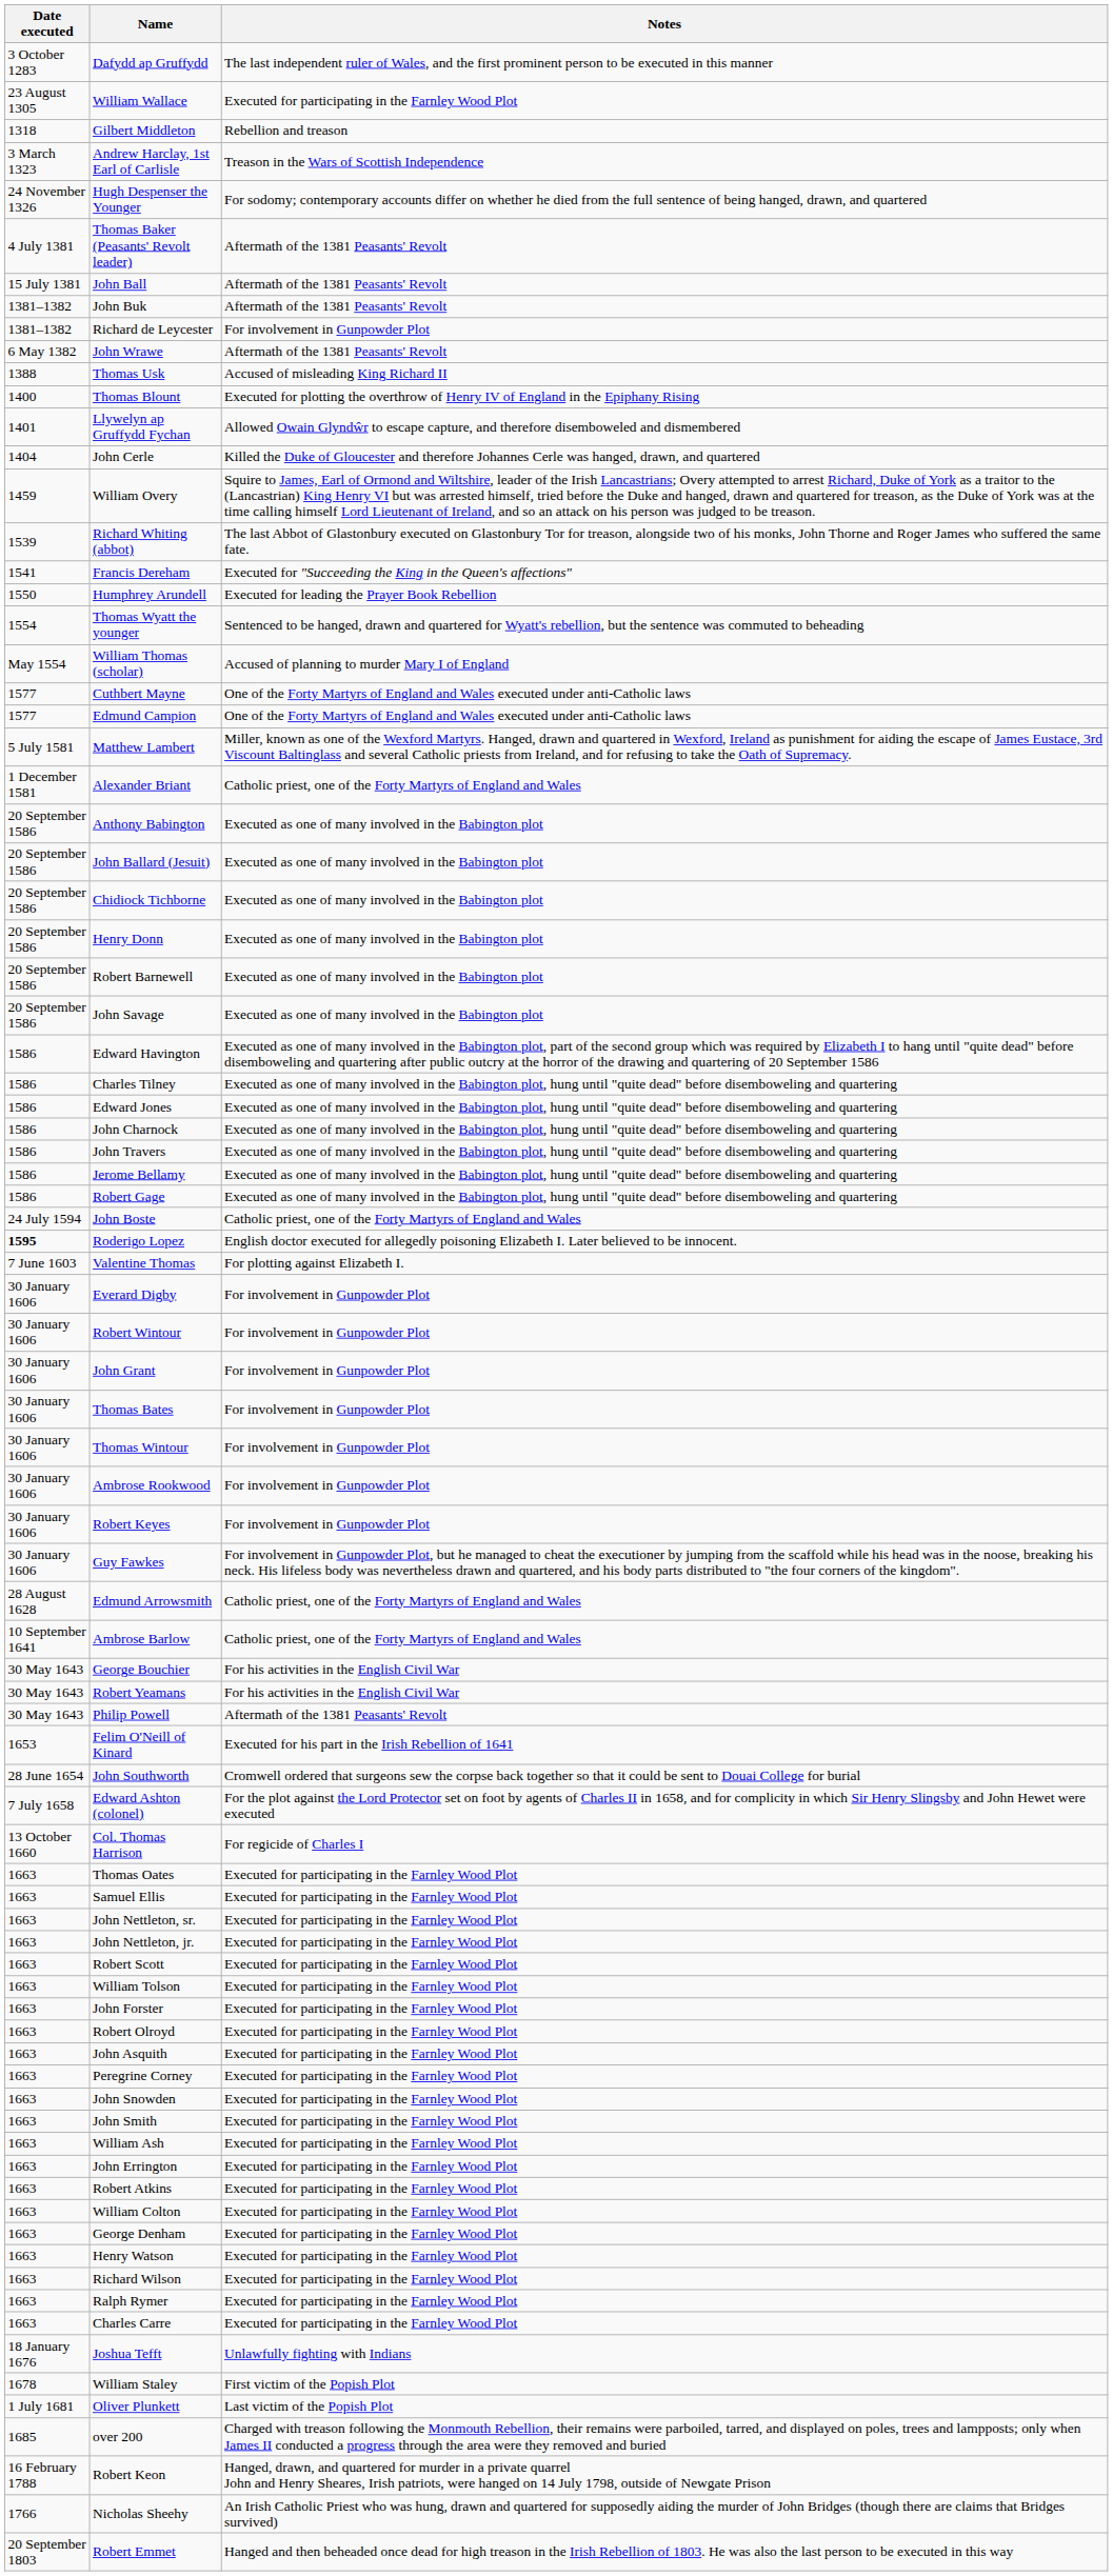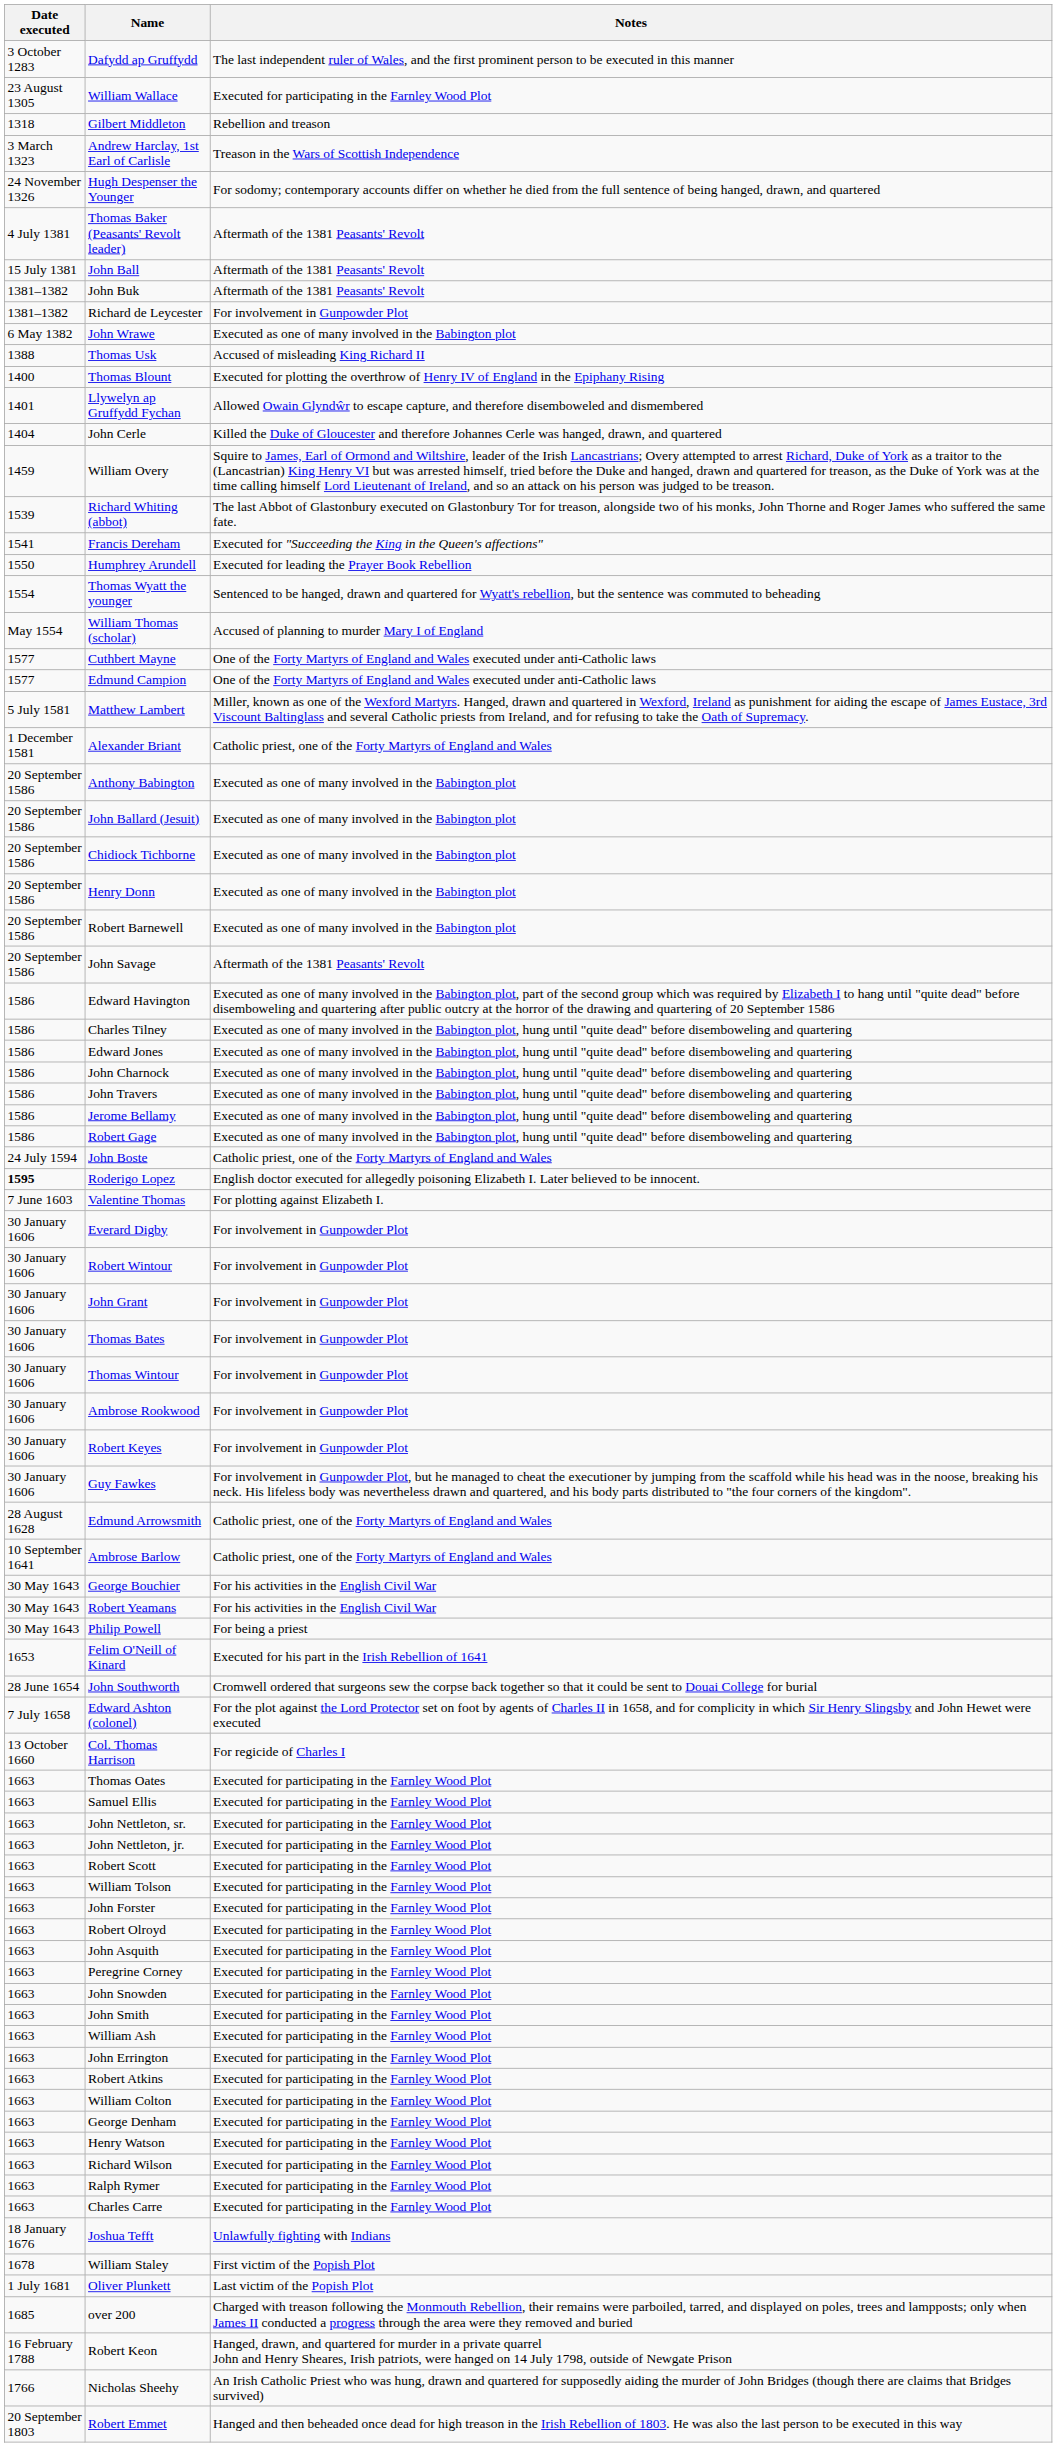John Wrawe | Notes: Aftermath of the 1381 Peasants' Revolt -> Executed as one of many involved in the Babington plot
John Savage | Notes: Executed as one of many involved in the Babington plot -> Aftermath of the 1381 Peasants' Revolt
Philip Powell | Notes: Aftermath of the 1381 Peasants' Revolt -> For being a priest
